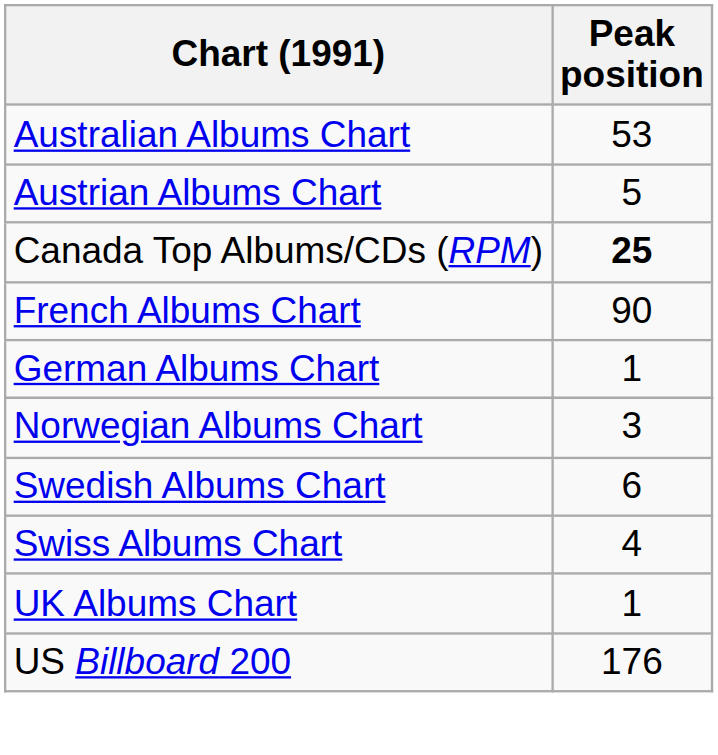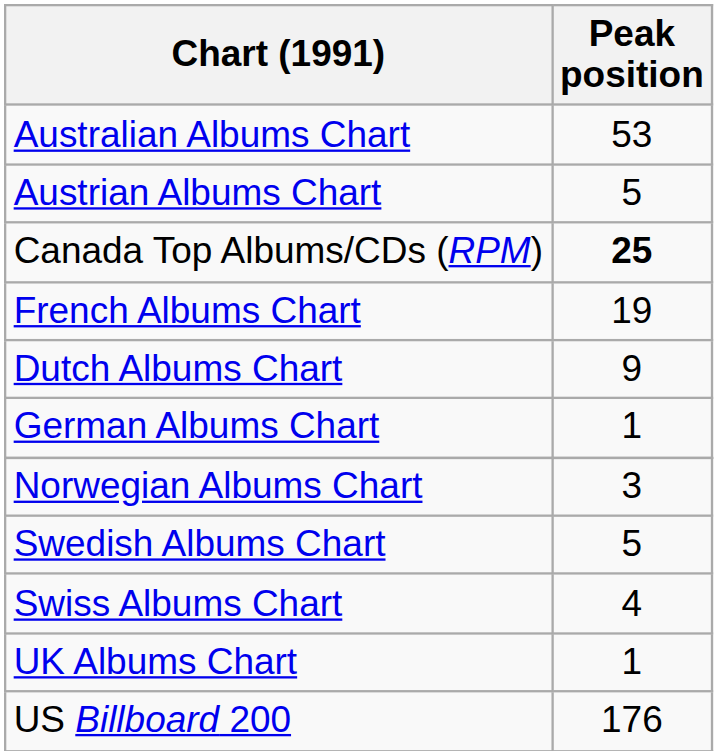French Albums Chart | Peak position: 90 -> 19
+ row: Dutch Albums Chart | 9
Swedish Albums Chart | Peak position: 6 -> 5
